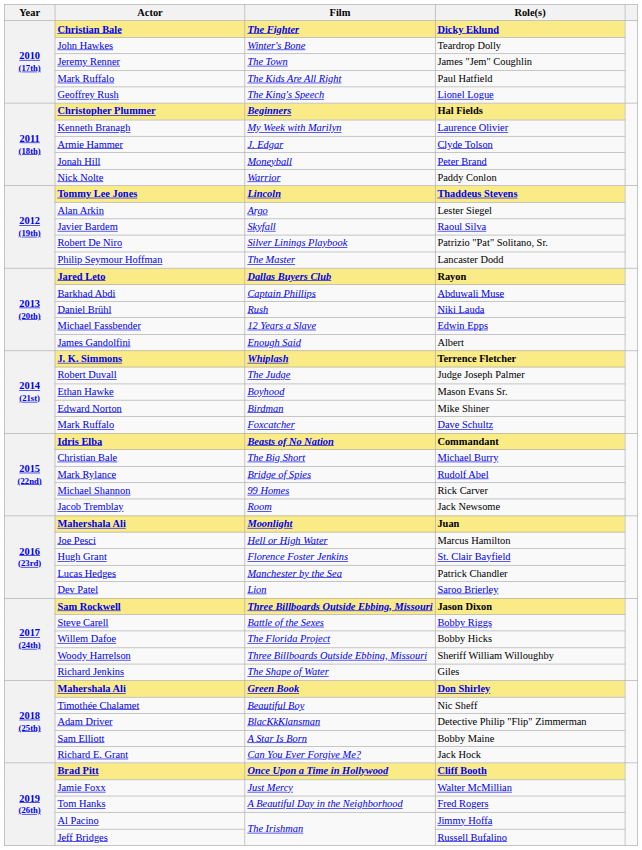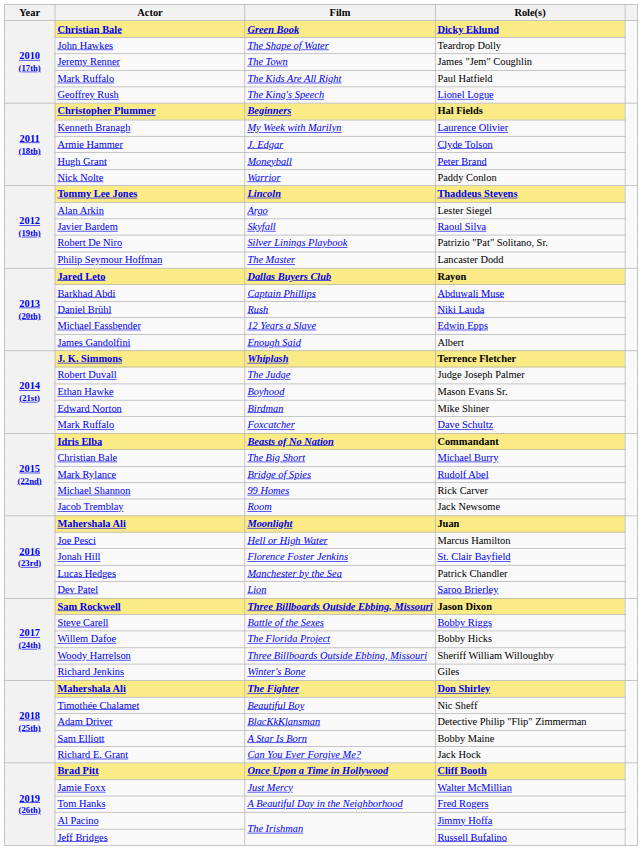Dicky Eklund | Film: The Fighter -> Green Book
Teardrop Dolly | Film: Winter's Bone -> The Shape of Water
Peter Brand | Actor: Jonah Hill -> Hugh Grant
St. Clair Bayfield | Actor: Hugh Grant -> Jonah Hill
Giles | Film: The Shape of Water -> Winter's Bone
Don Shirley | Film: Green Book -> The Fighter
